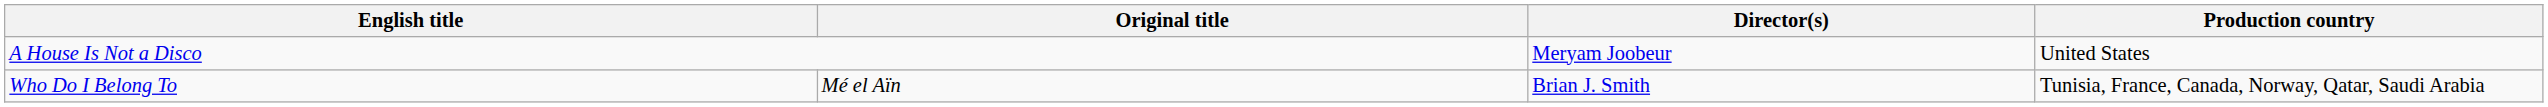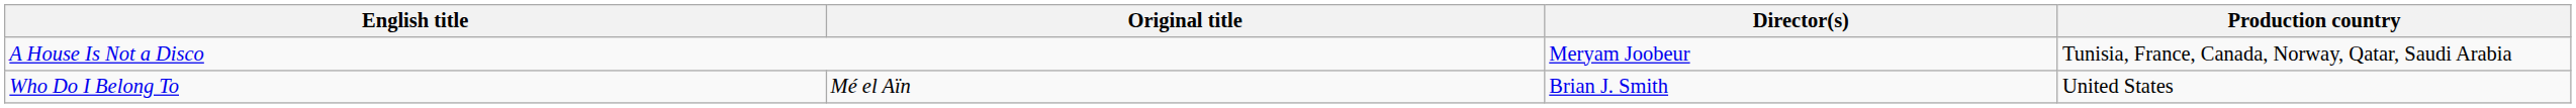A House Is Not a Disco | Production country: United States -> Tunisia, France, Canada, Norway, Qatar, Saudi Arabia
Who Do I Belong To | Production country: Tunisia, France, Canada, Norway, Qatar, Saudi Arabia -> United States
